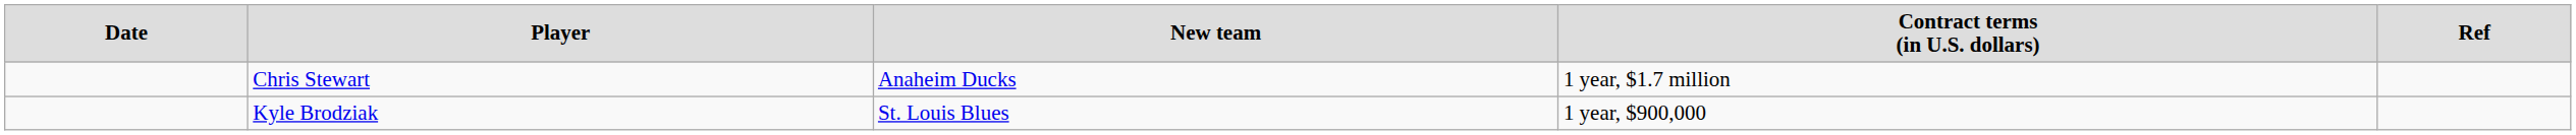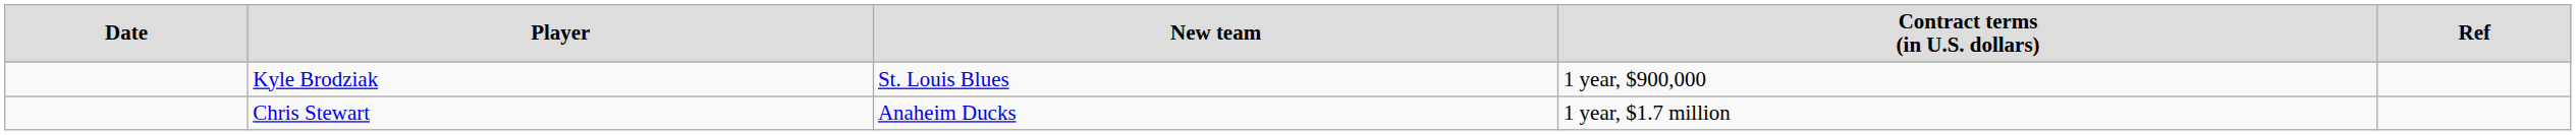rows swapped: Kyle Brodziak <-> Chris Stewart
